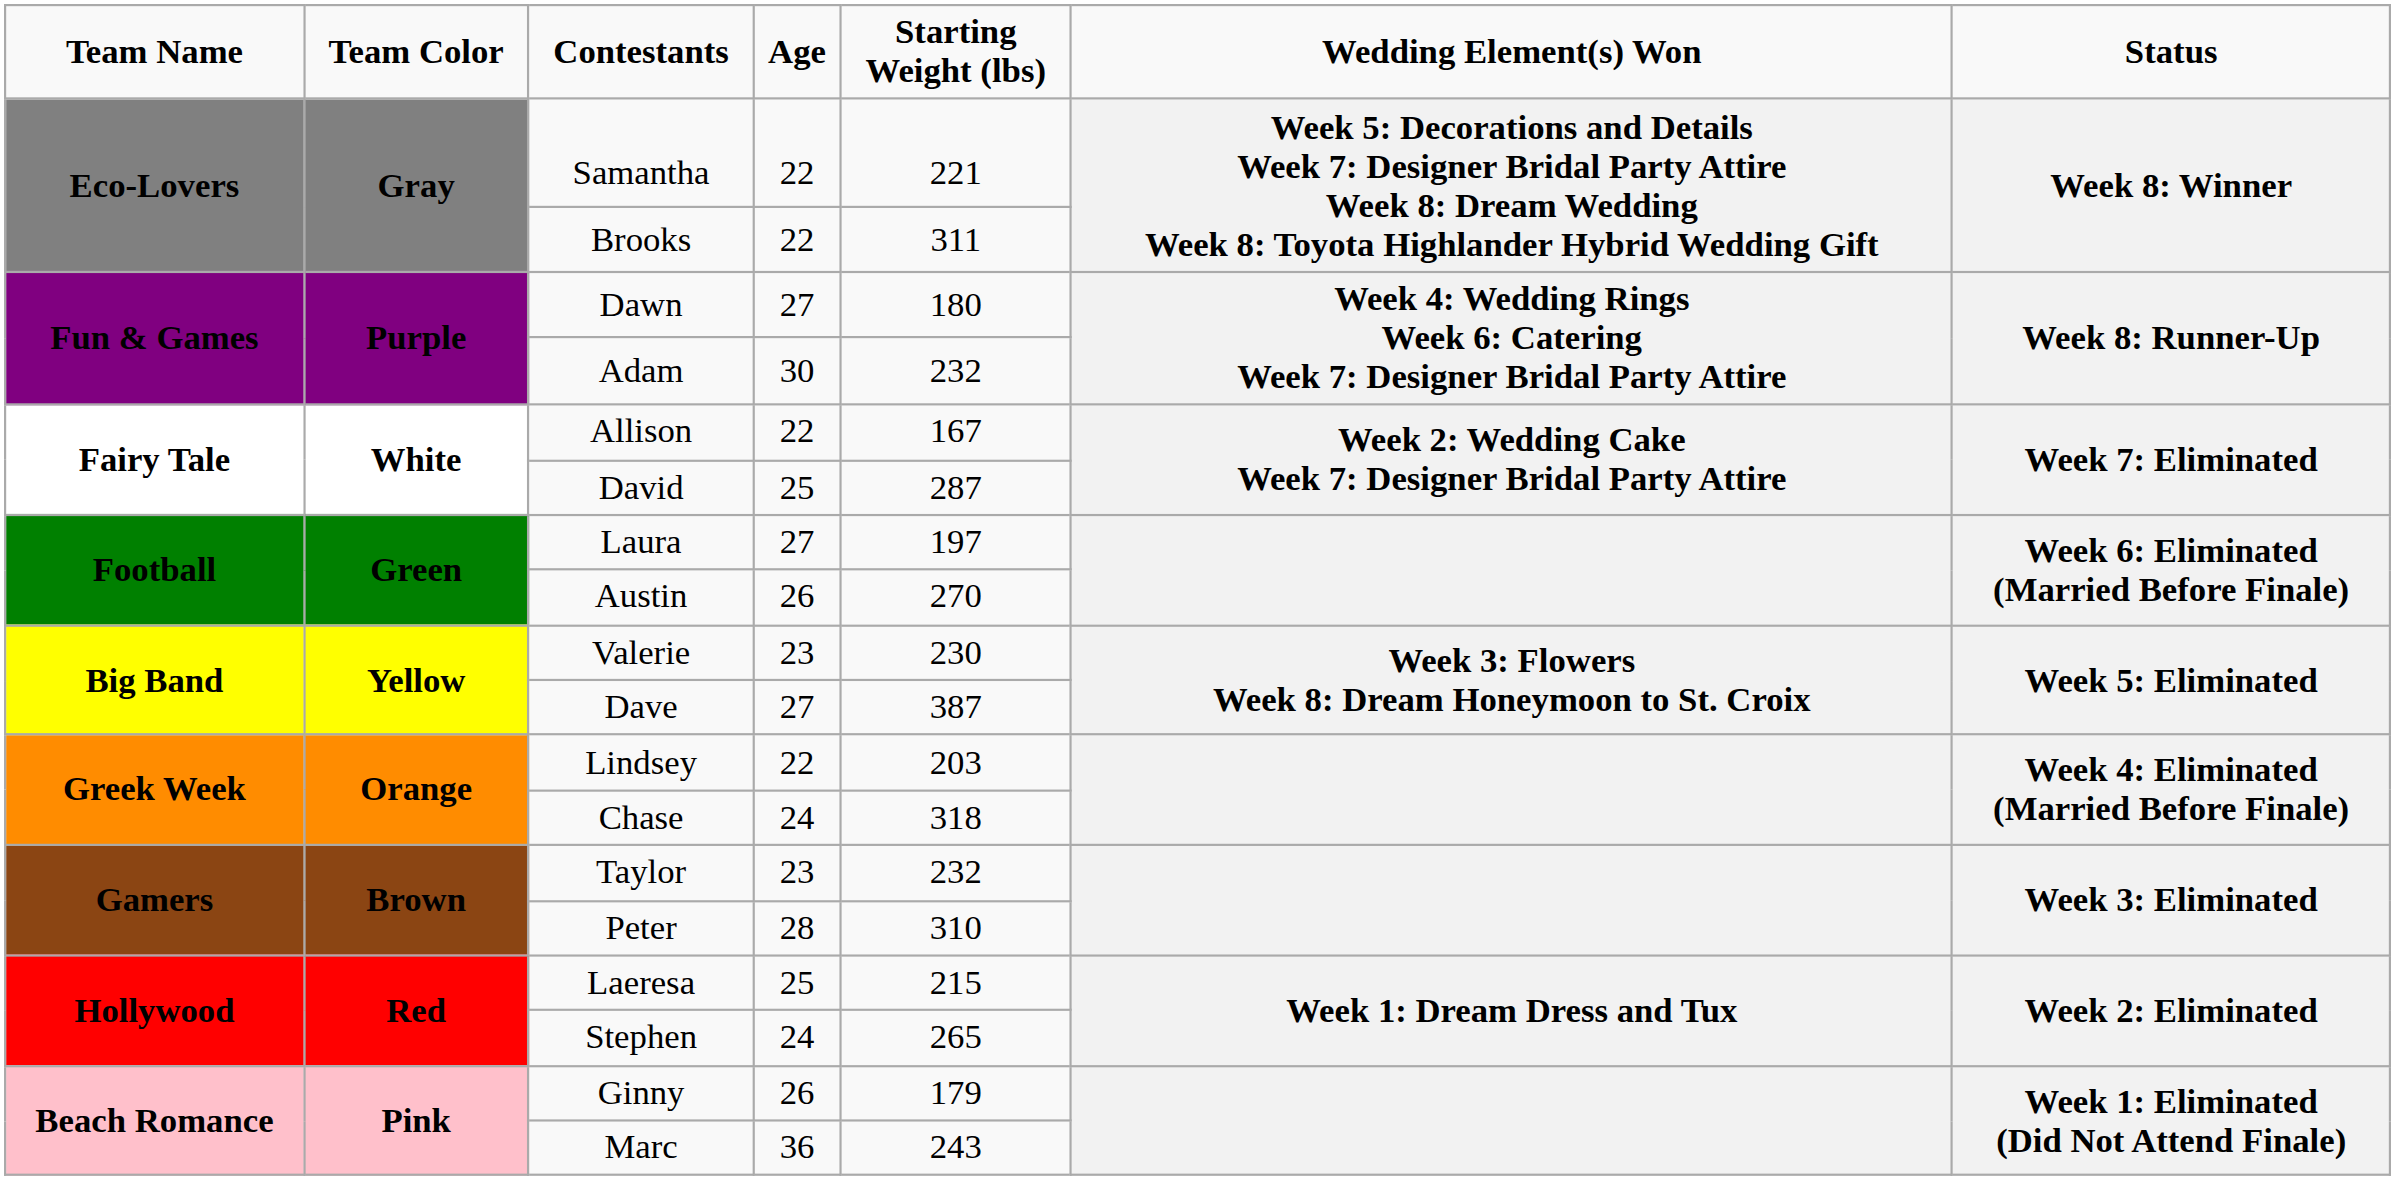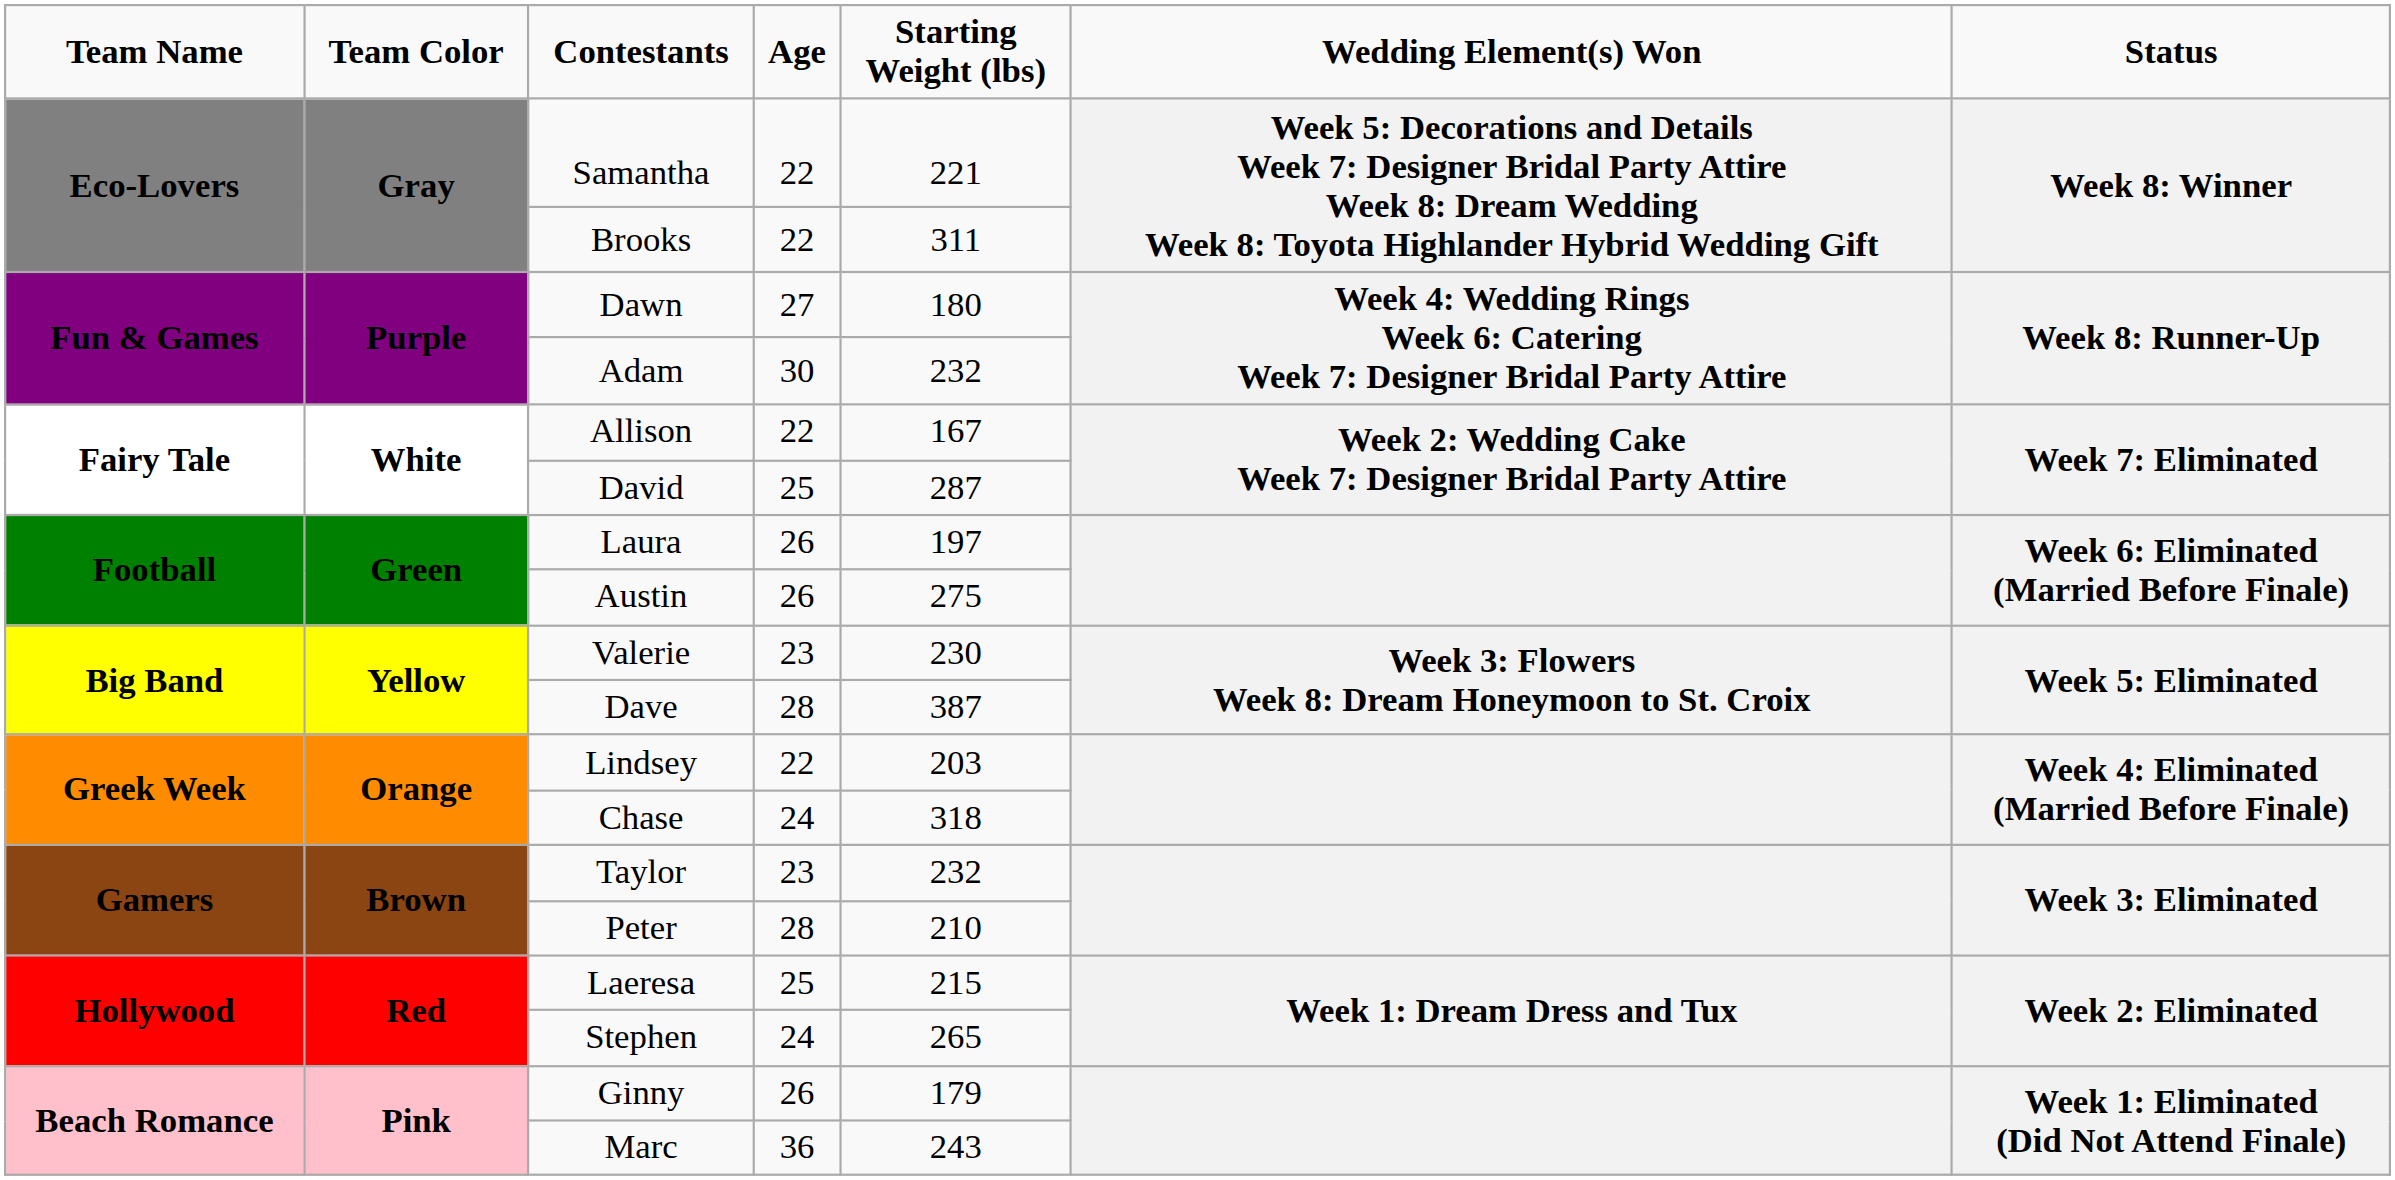Laura | Age: 27 -> 26
Austin | Starting Weight (lbs): 270 -> 275
Dave | Age: 27 -> 28
Peter | Starting Weight (lbs): 310 -> 210
